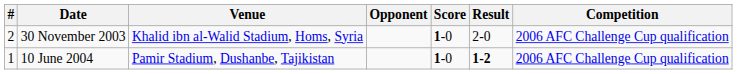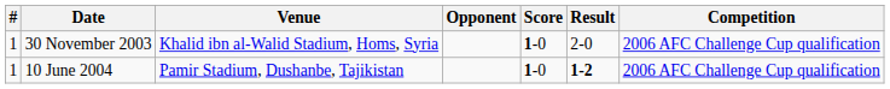30 November 2003 | #: 2 -> 1
